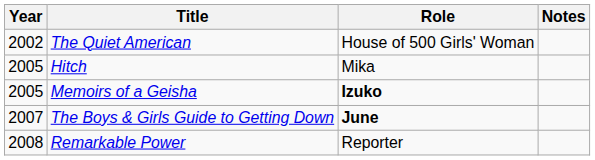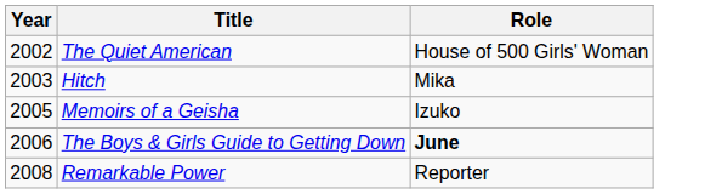- column: Notes
Hitch | Year: 2005 -> 2003
Memoirs of a Geisha | Role: bold -> normal
The Boys & Girls Guide to Getting Down | Year: 2007 -> 2006
